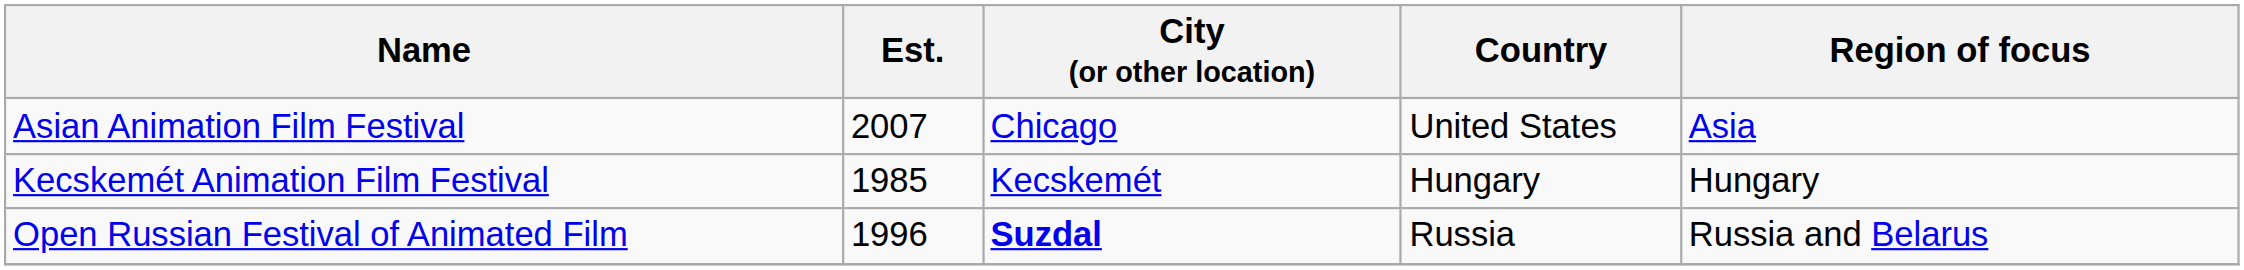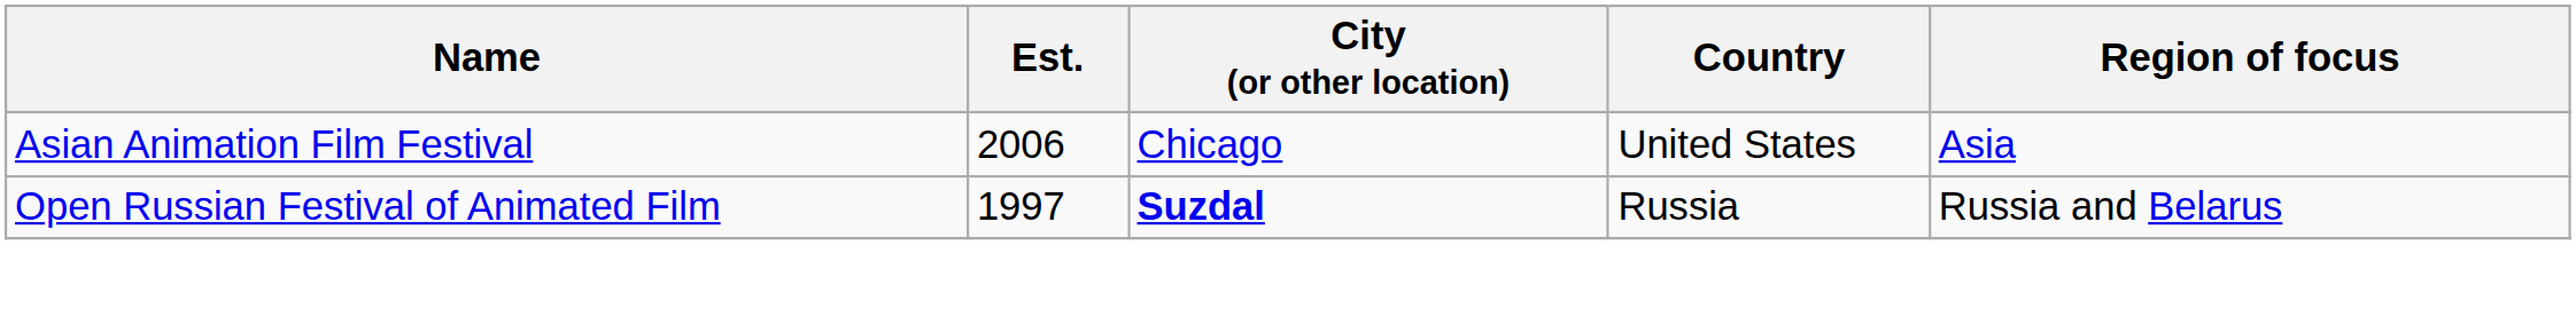Asian Animation Film Festival | Est.: 2007 -> 2006
- row: Kecskemét Animation Film Festival | 1985 | Kecskemét | Hungary | Hungary
Open Russian Festival of Animated Film | Est.: 1996 -> 1997
